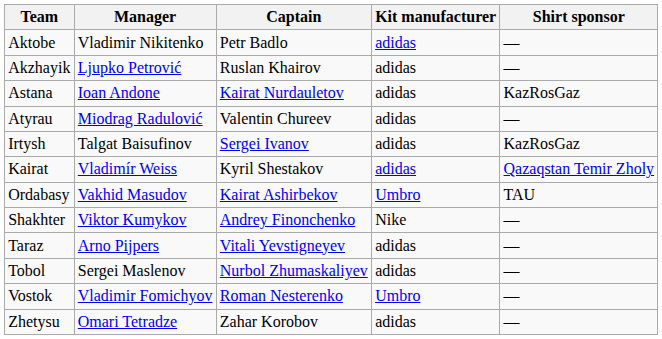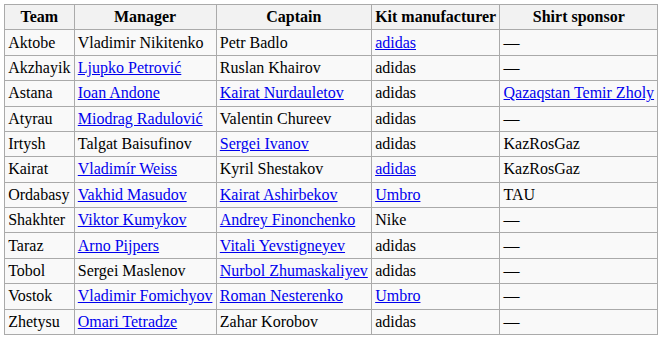Astana | Shirt sponsor: KazRosGaz -> Qazaqstan Temir Zholy
Kairat | Shirt sponsor: Qazaqstan Temir Zholy -> KazRosGaz
